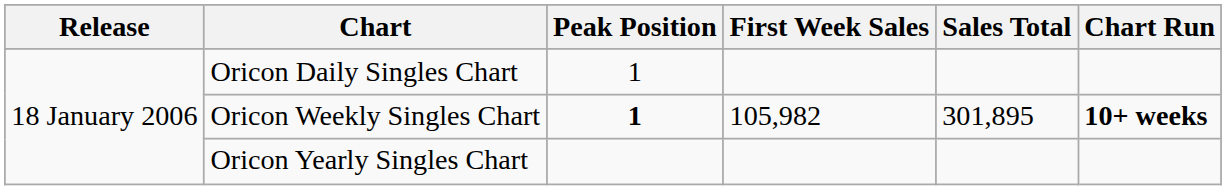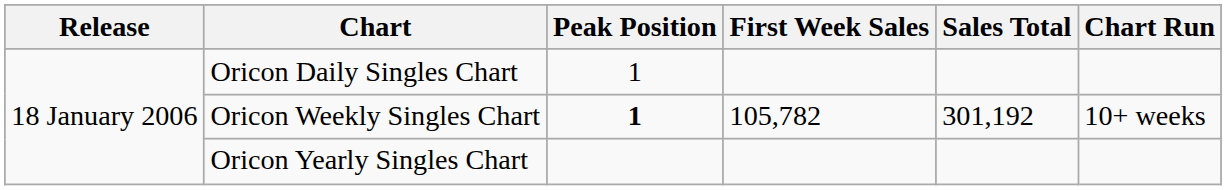Oricon Weekly Singles Chart | First Week Sales: 105,982 -> 105,782
Oricon Weekly Singles Chart | Sales Total: 301,895 -> 301,192
Oricon Weekly Singles Chart | Chart Run: bold -> normal
